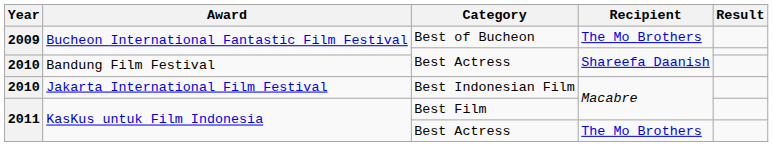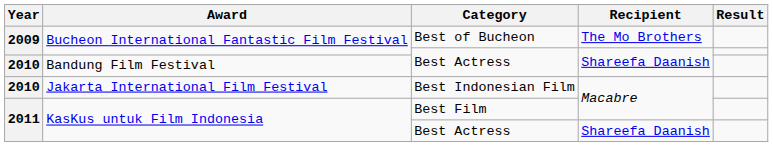KasKus untuk Film Indonesia / Best Actress | Recipient: The Mo Brothers -> Shareefa Daanish
